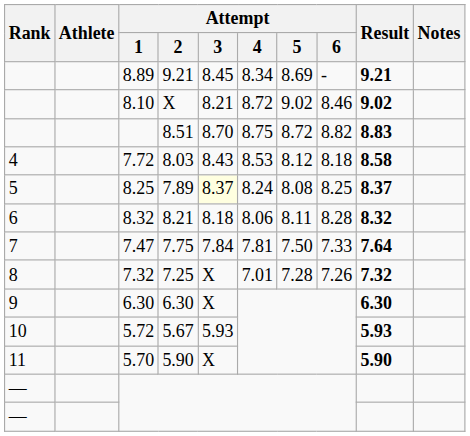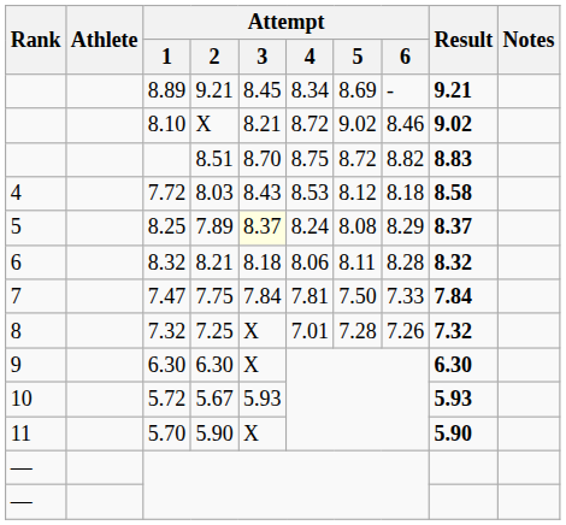7.89 | Attempt / 6: 8.25 -> 8.29
7.75 | Result: 7.64 -> 7.84
